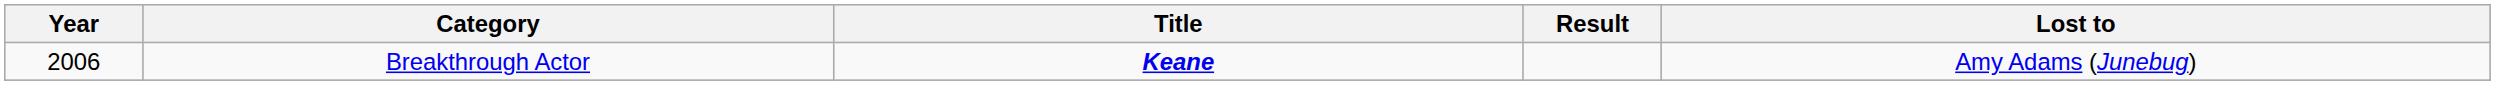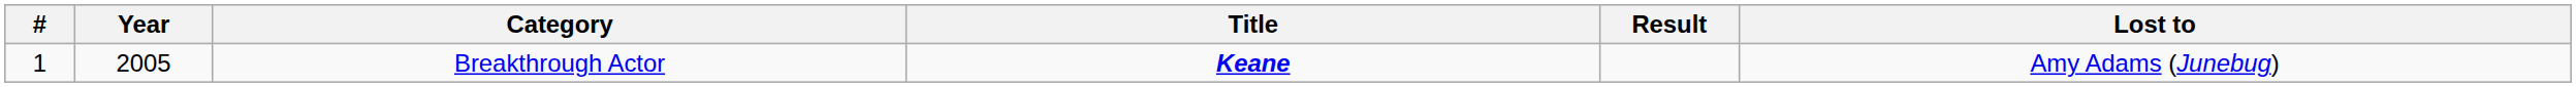+ column: # | 1
Breakthrough Actor | Year: 2006 -> 2005
